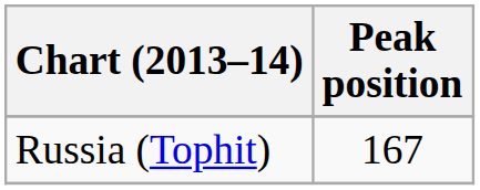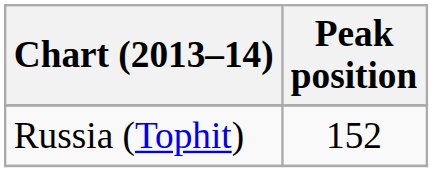Russia (Tophit) | Peak position: 167 -> 152
